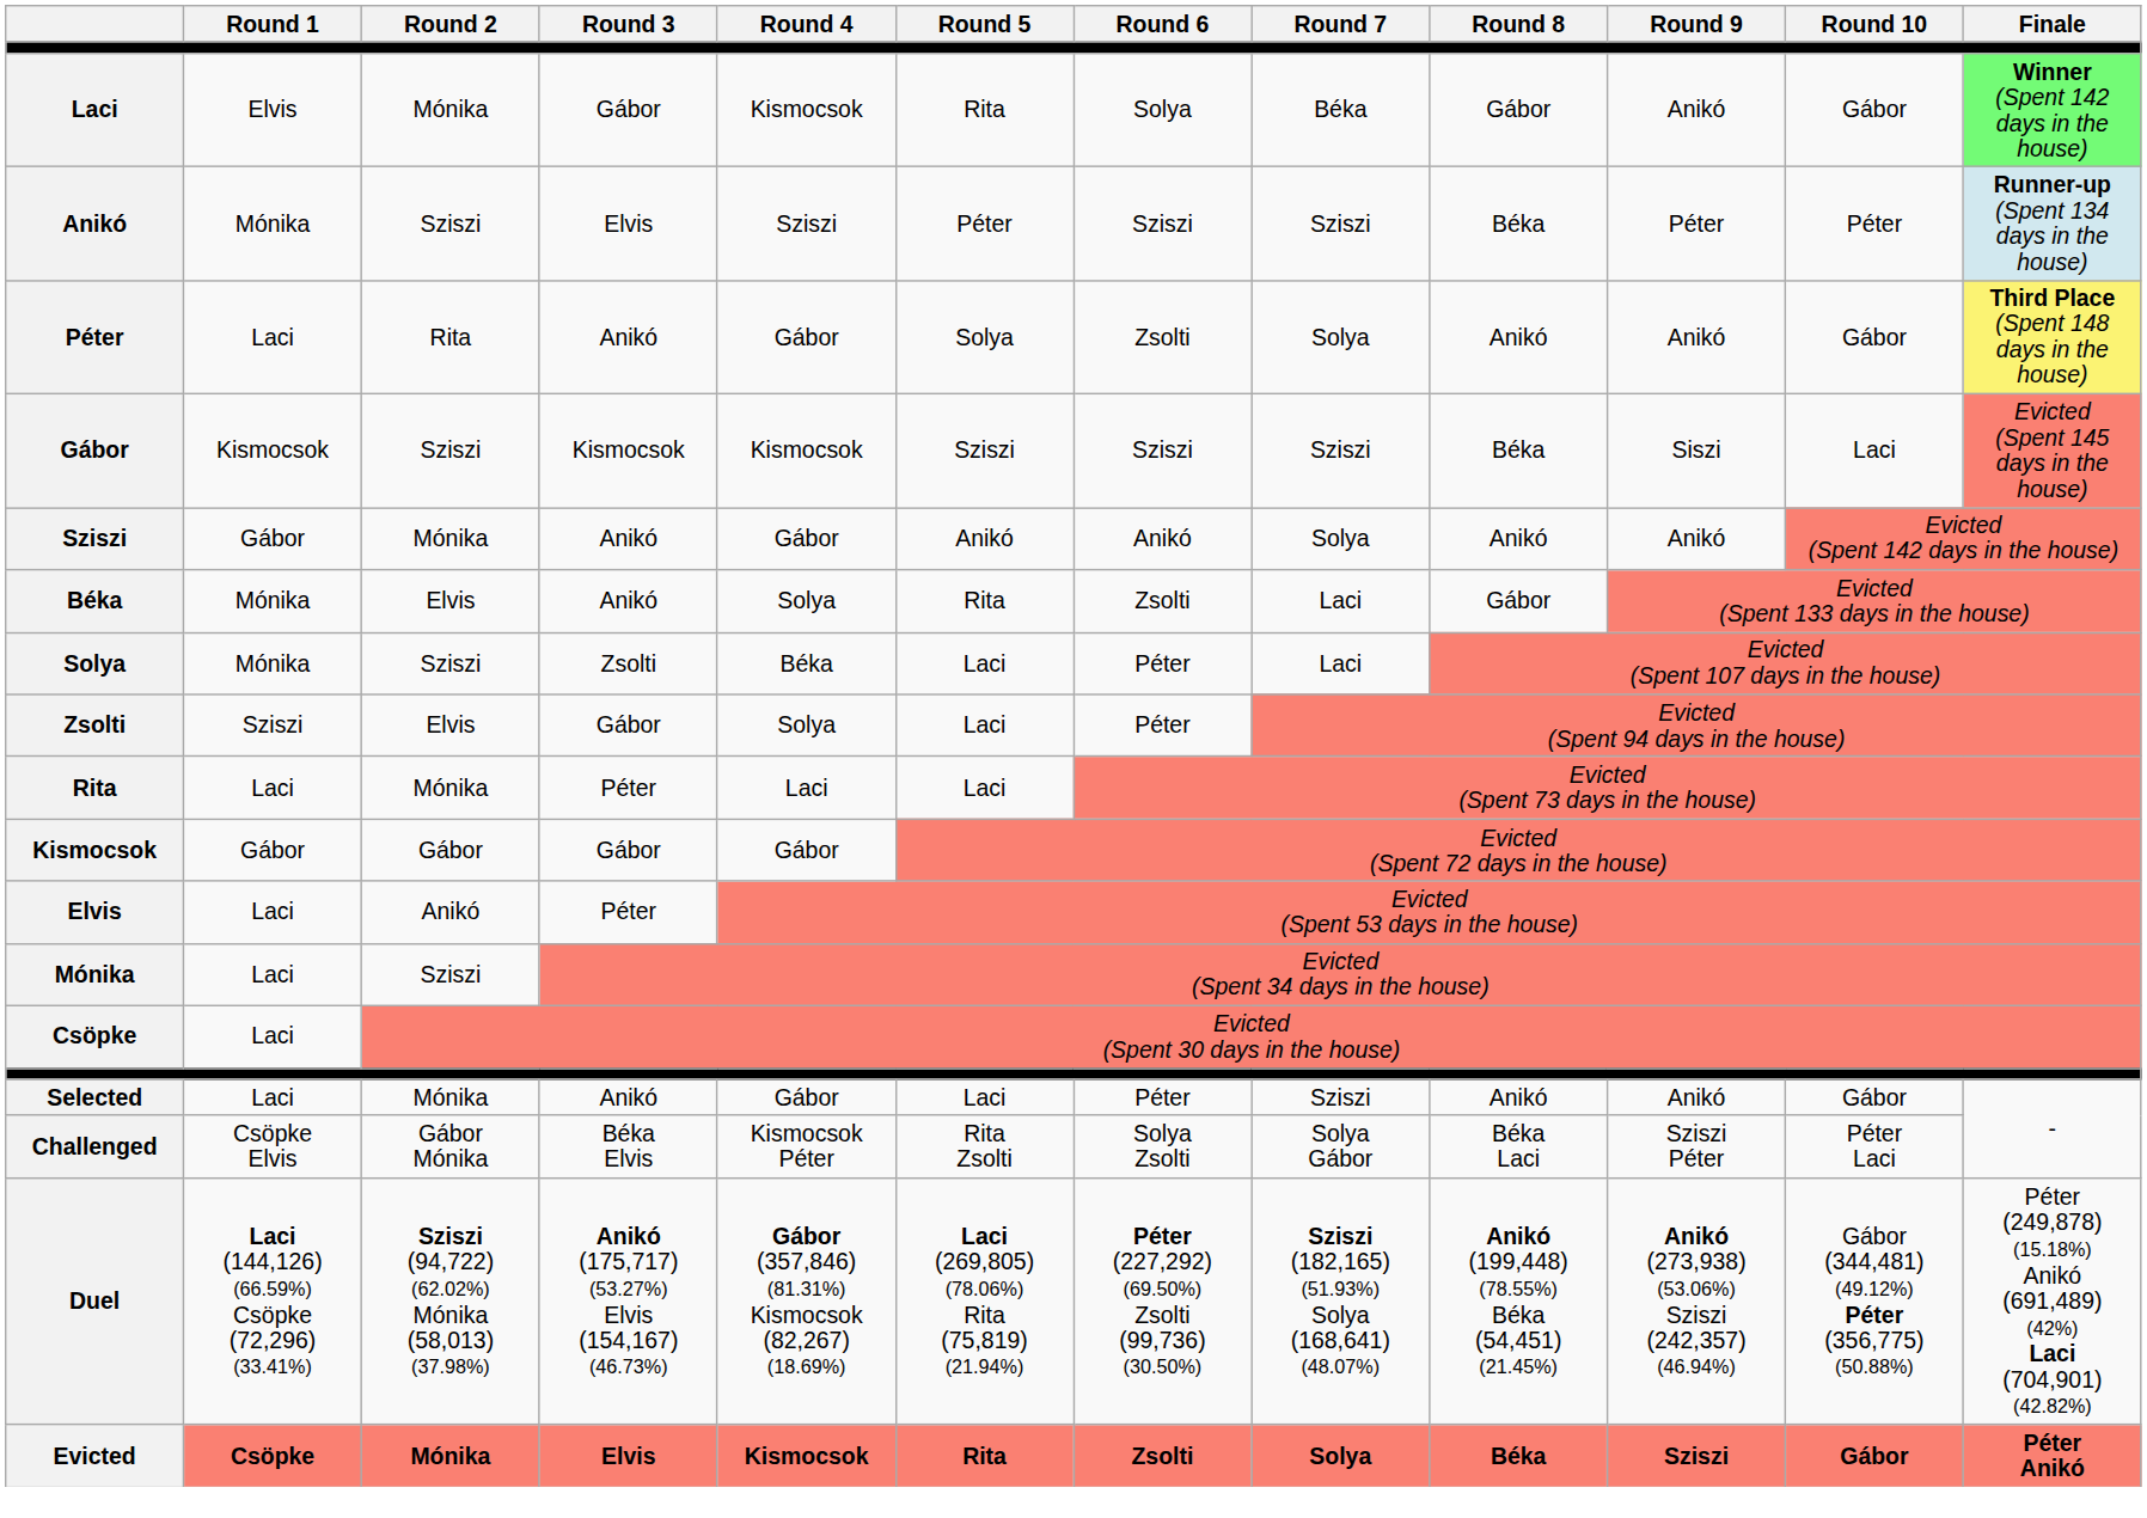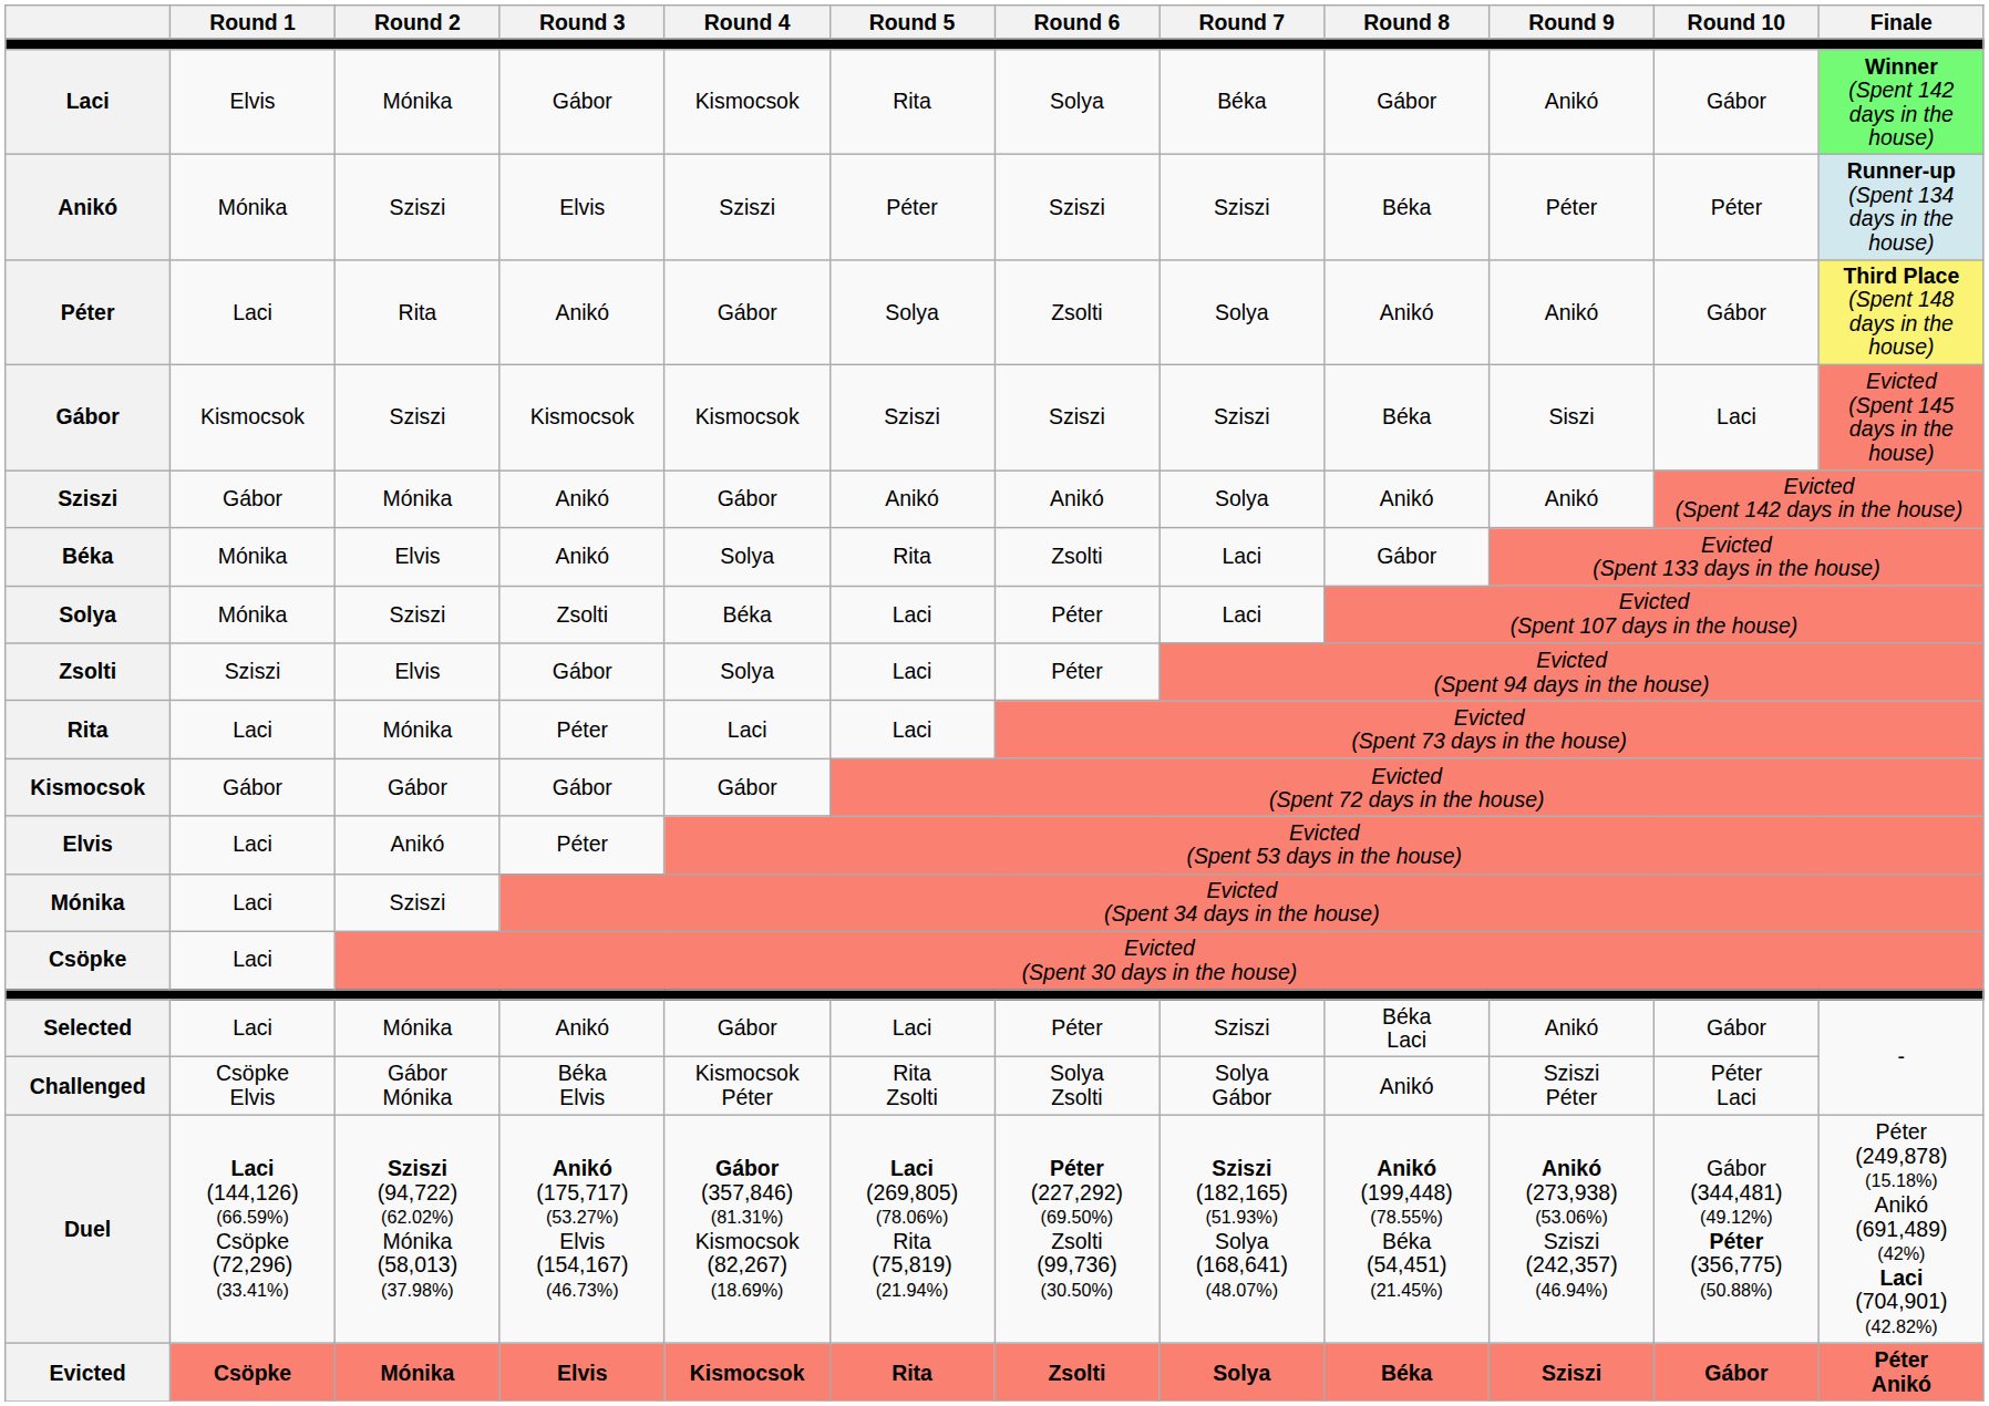Selected | Round 8: Anikó -> Béka Laci
Challenged | Round 8: Béka Laci -> Anikó
